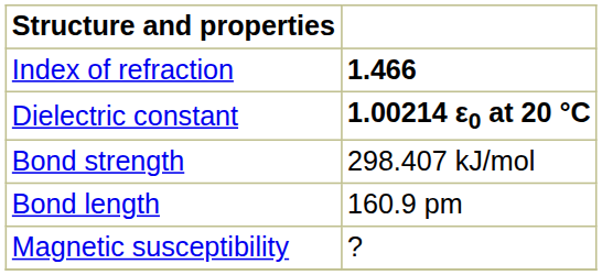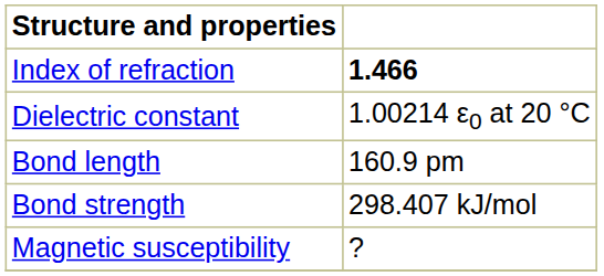Dielectric constant | column 2: bold -> normal
rows swapped: Bond strength <-> Bond length
